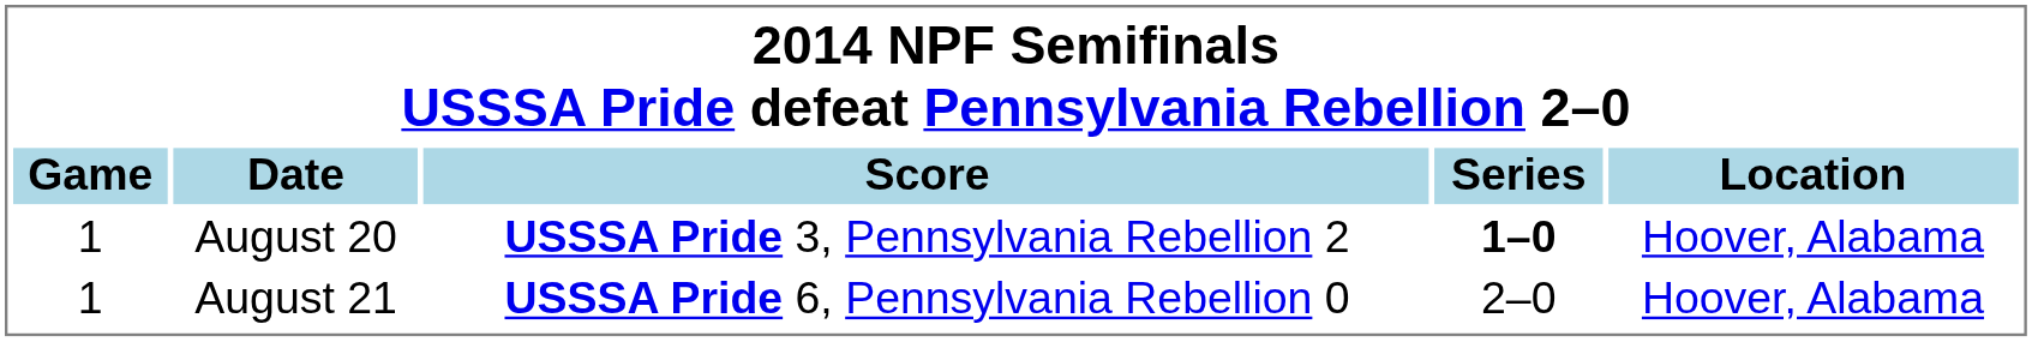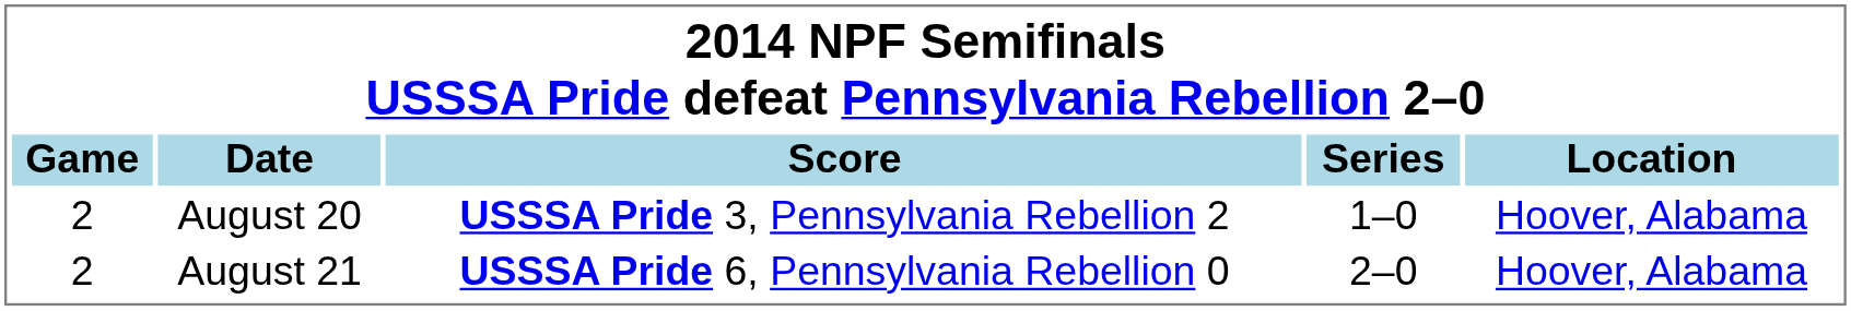August 20 | Game: 1 -> 2
August 20 | Series: bold -> normal
August 21 | Game: 1 -> 2
